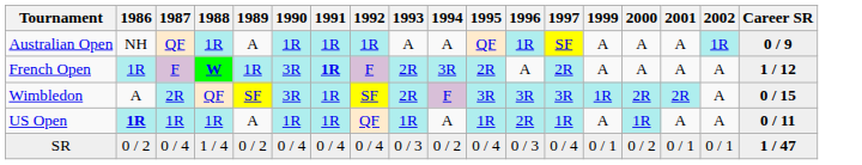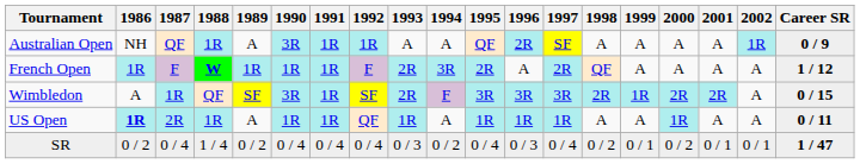+ column: 1998 | A | QF | 2R | A | 0 / 2
Australian Open | 1990: 1R -> 3R
Australian Open | 1996: 1R -> 2R
French Open | 1990: 3R -> 1R
French Open | 1991: bold -> normal
Wimbledon | 1987: 2R -> 1R
US Open | 1987: 1R -> 2R
US Open | 1996: 2R -> 1R
